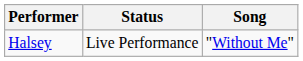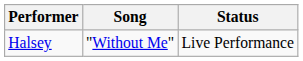columns swapped: Song <-> Status
